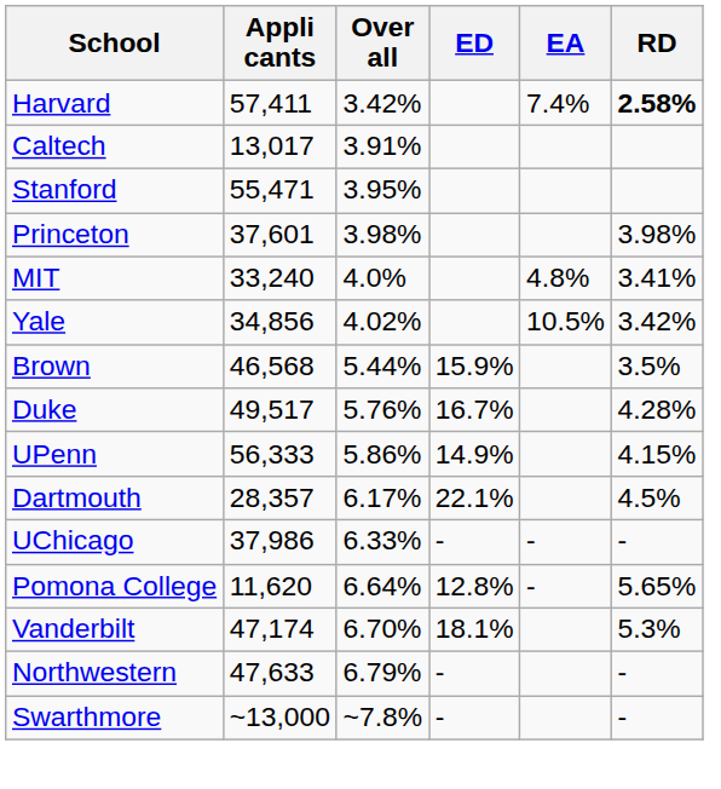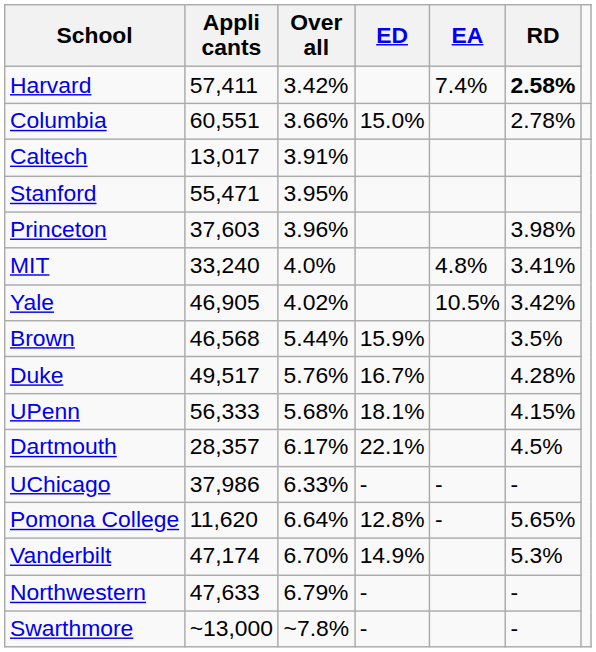+ row: Columbia | 60,551 | 3.66% | 15.0% | 2.78%
Princeton | Appli cants: 37,601 -> 37,603
Princeton | Over all: 3.98% -> 3.96%
Yale | Appli cants: 34,856 -> 46,905
UPenn | Over all: 5.86% -> 5.68%
UPenn | ED: 14.9% -> 18.1%
Vanderbilt | ED: 18.1% -> 14.9%
